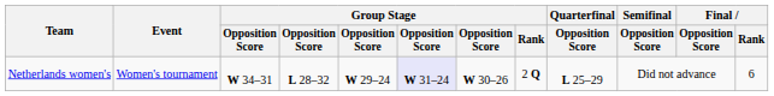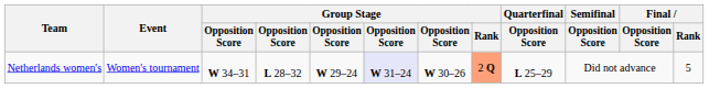Netherlands women's | Group Stage / Rank: no background -> lightsalmon background
Netherlands women's | Final / Rank: 6 -> 5
